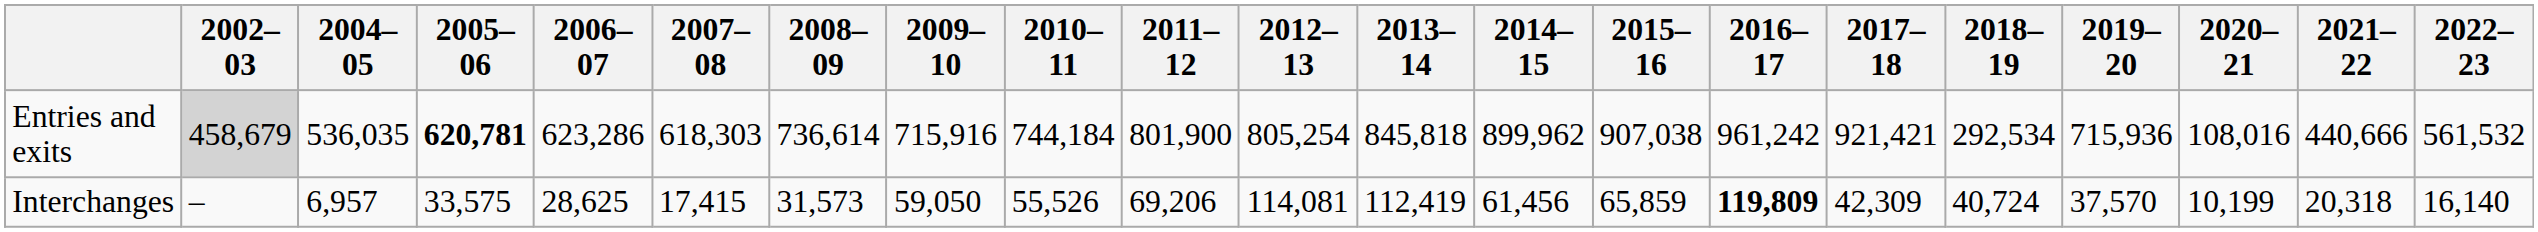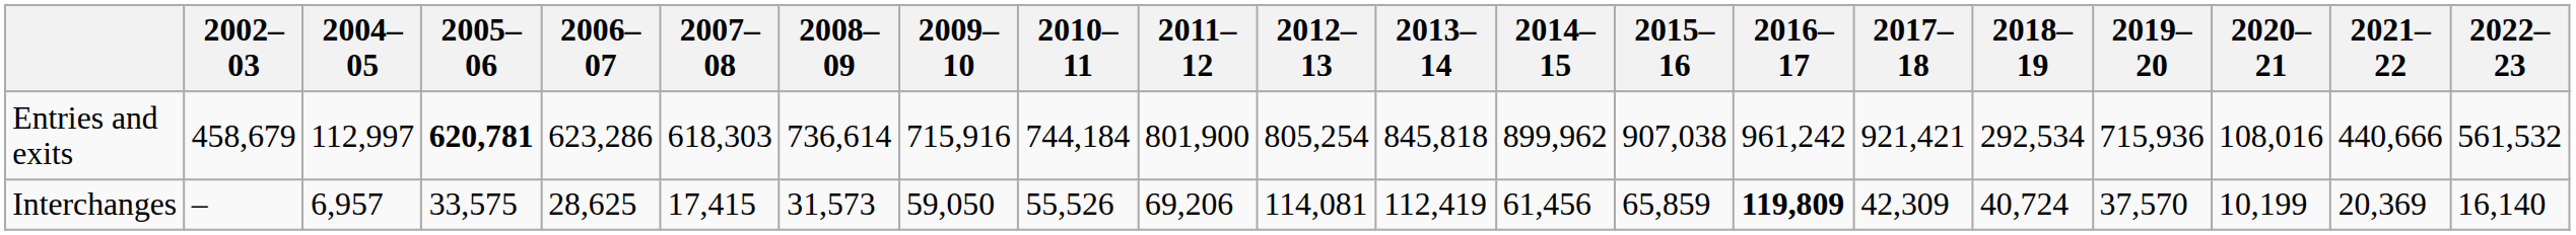Entries and exits | 2002–03: lightgrey background -> no background
Entries and exits | 2004–05: 536,035 -> 112,997
Interchanges | 2021–22: 20,318 -> 20,369
